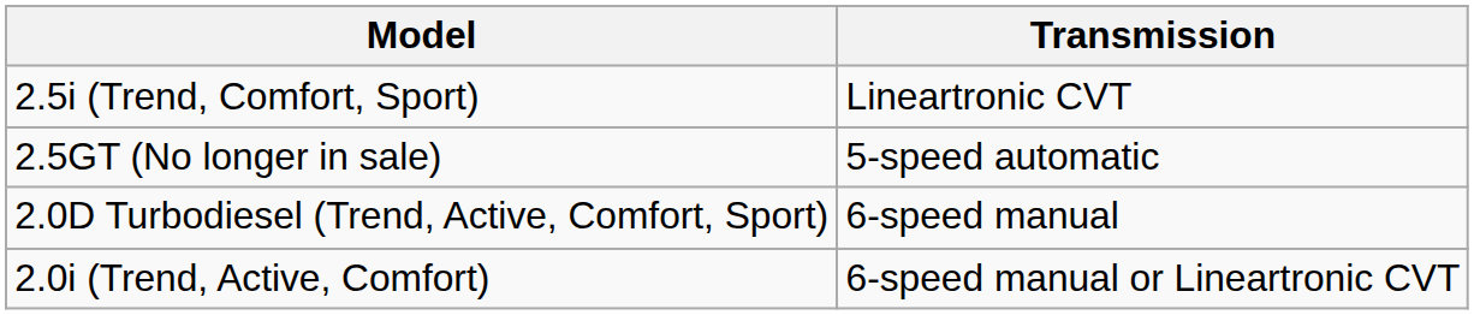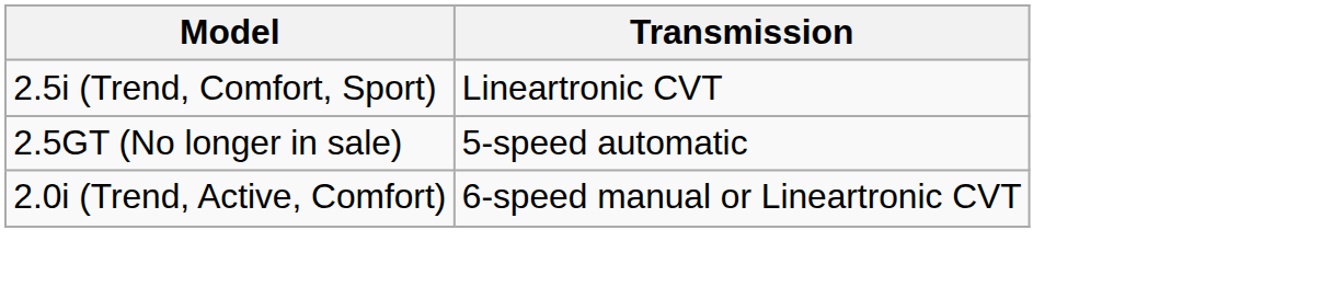- row: 2.0D Turbodiesel (Trend, Active, Comfort, Sport) | 6-speed manual
